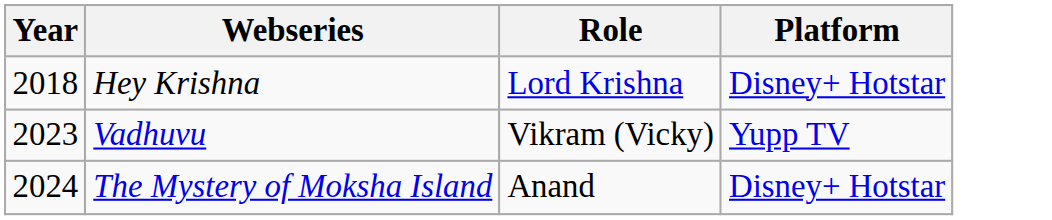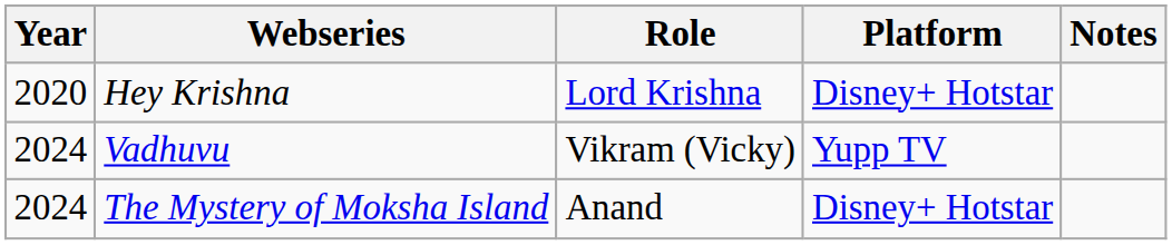+ column: Notes
Hey Krishna | Year: 2018 -> 2020
Vadhuvu | Year: 2023 -> 2024
